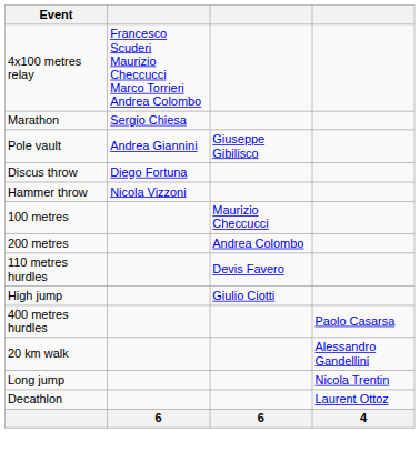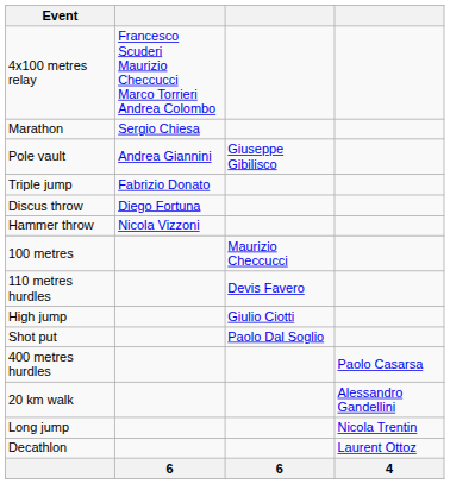+ row: Triple jump | Fabrizio Donato
- row: 200 metres | Andrea Colombo
+ row: Shot put | Paolo Dal Soglio
